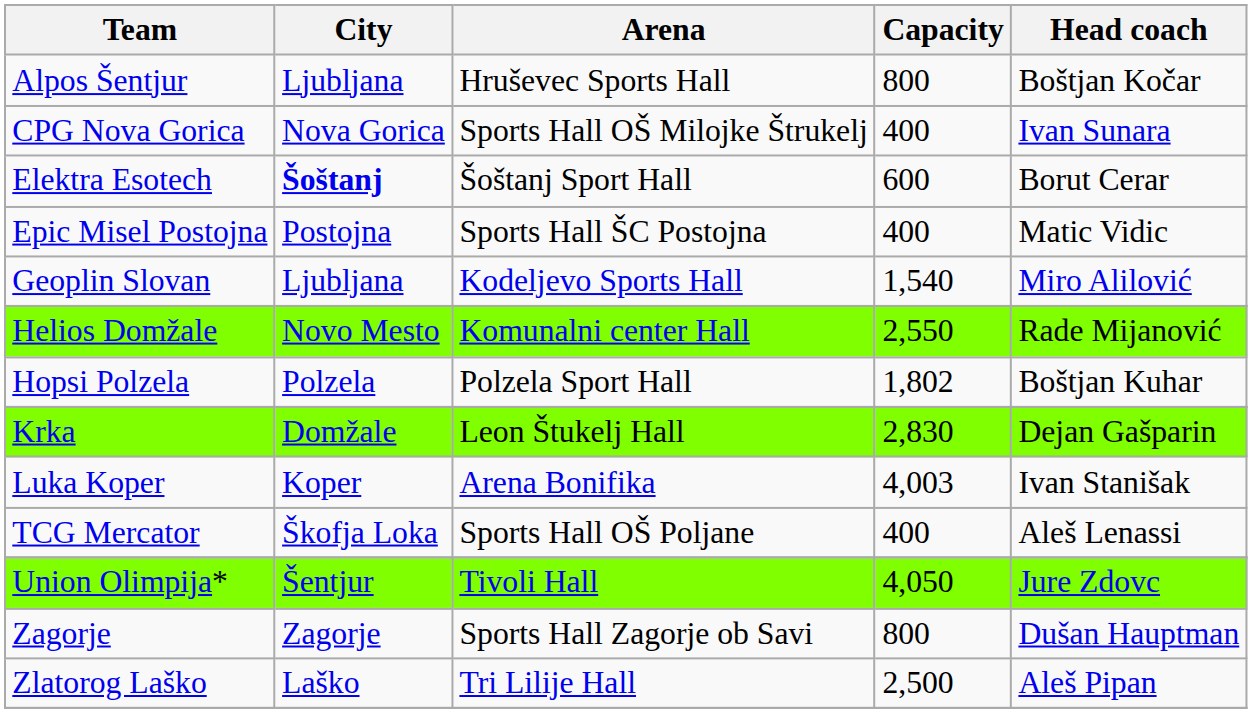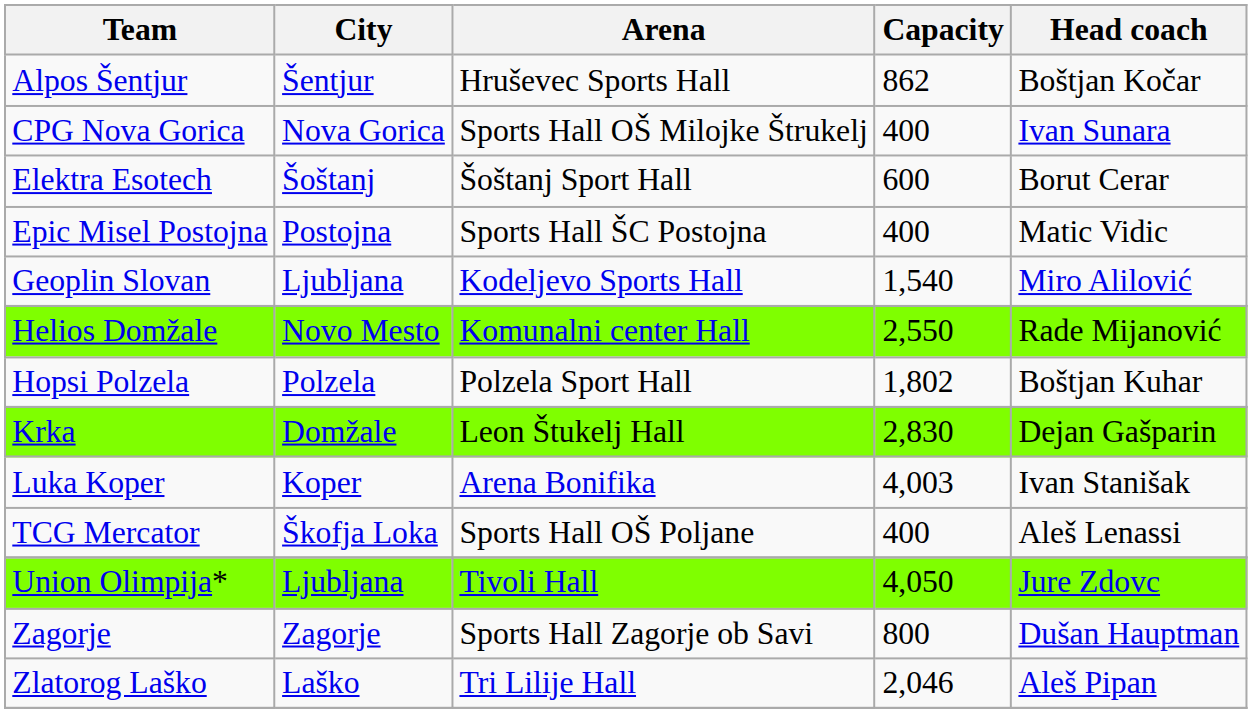Alpos Šentjur | City: Ljubljana -> Šentjur
Alpos Šentjur | Capacity: 800 -> 862
Elektra Esotech | City: bold -> normal
Union Olimpija* | City: Šentjur -> Ljubljana
Zlatorog Laško | Capacity: 2,500 -> 2,046
